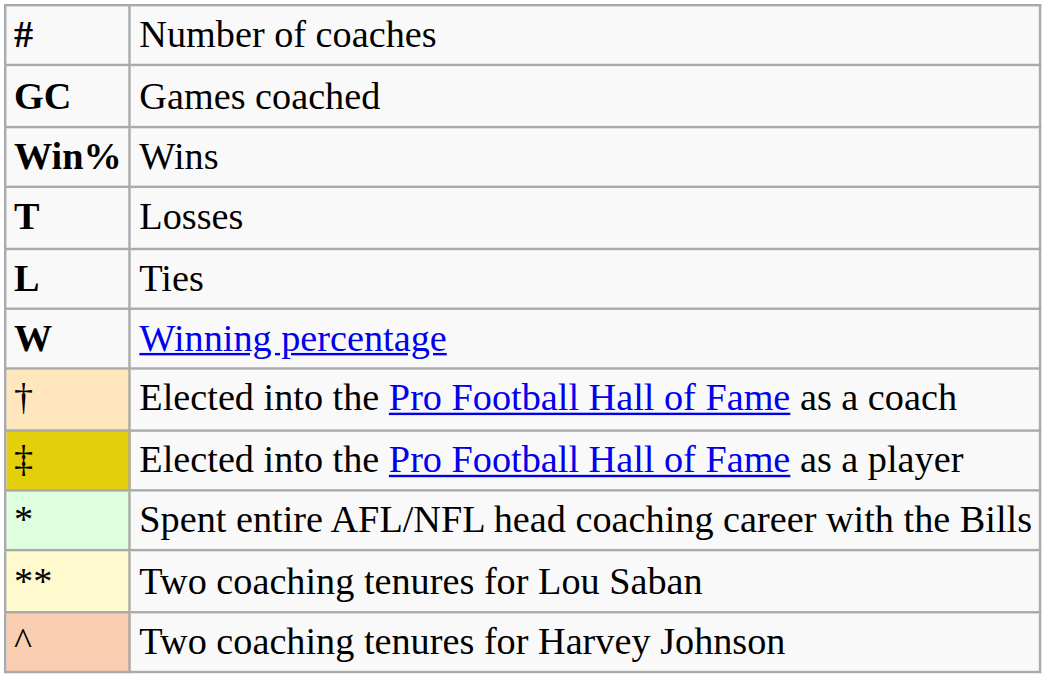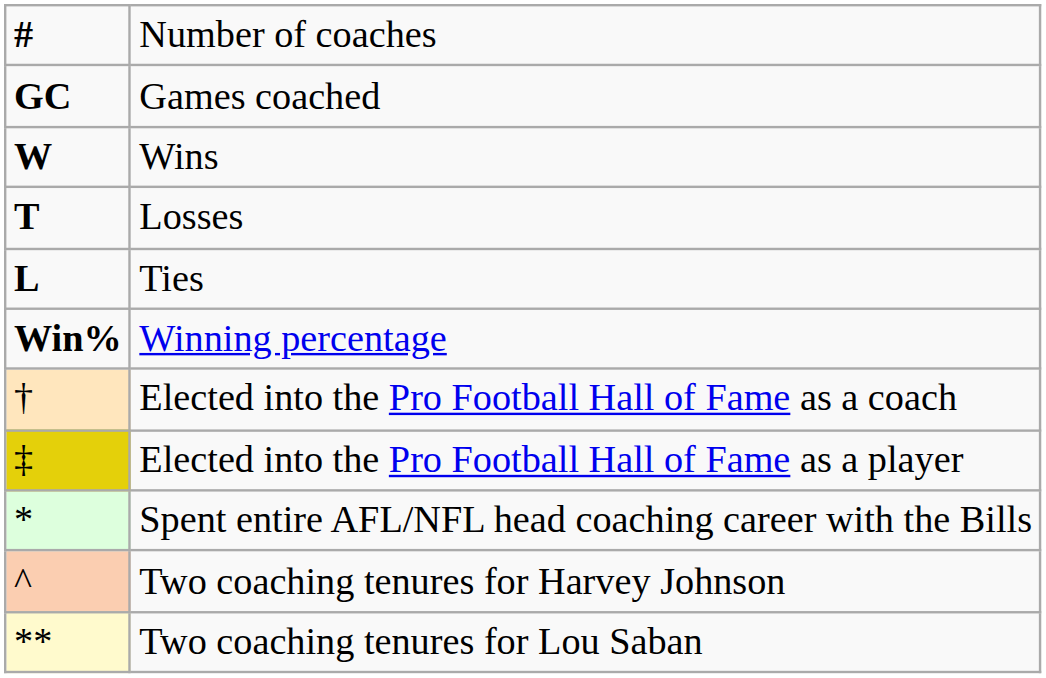Wins | column 1: Win% -> W
Winning percentage | column 1: W -> Win%
rows swapped: Two coaching tenures for Lou Saban <-> Two coaching tenures for Harvey Johnson
